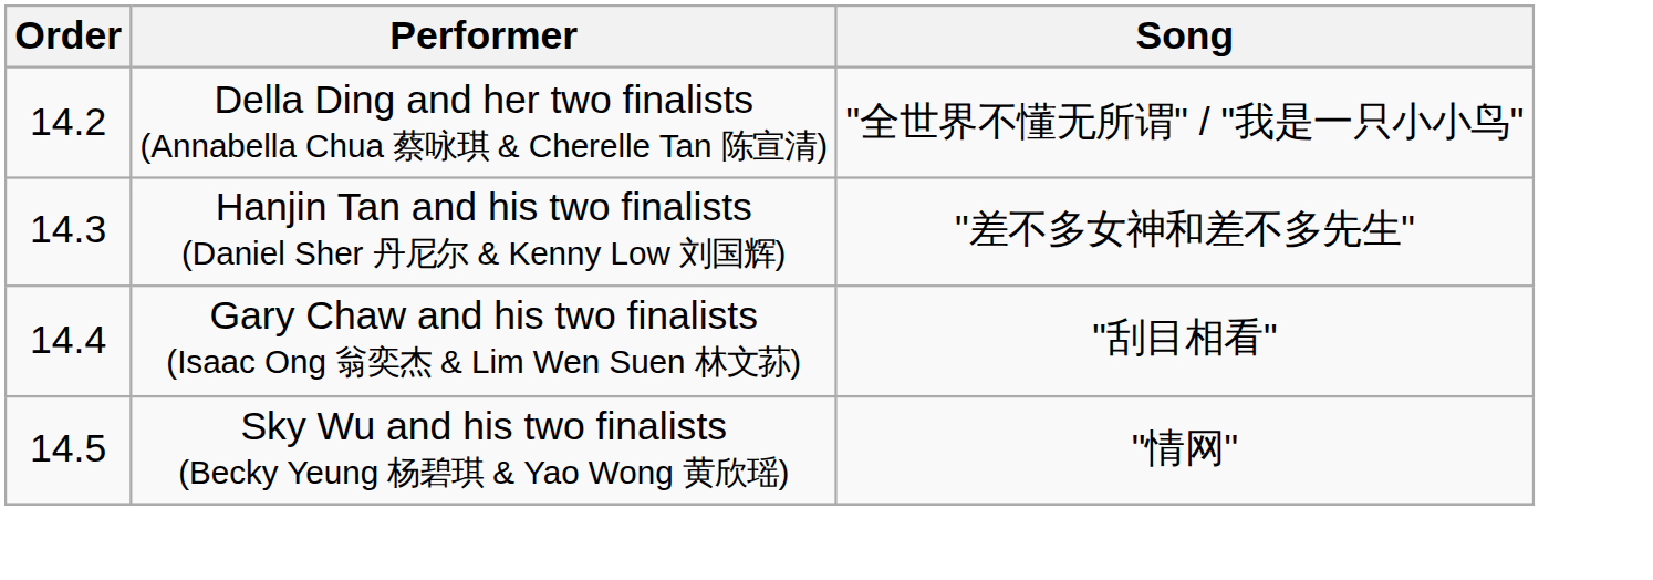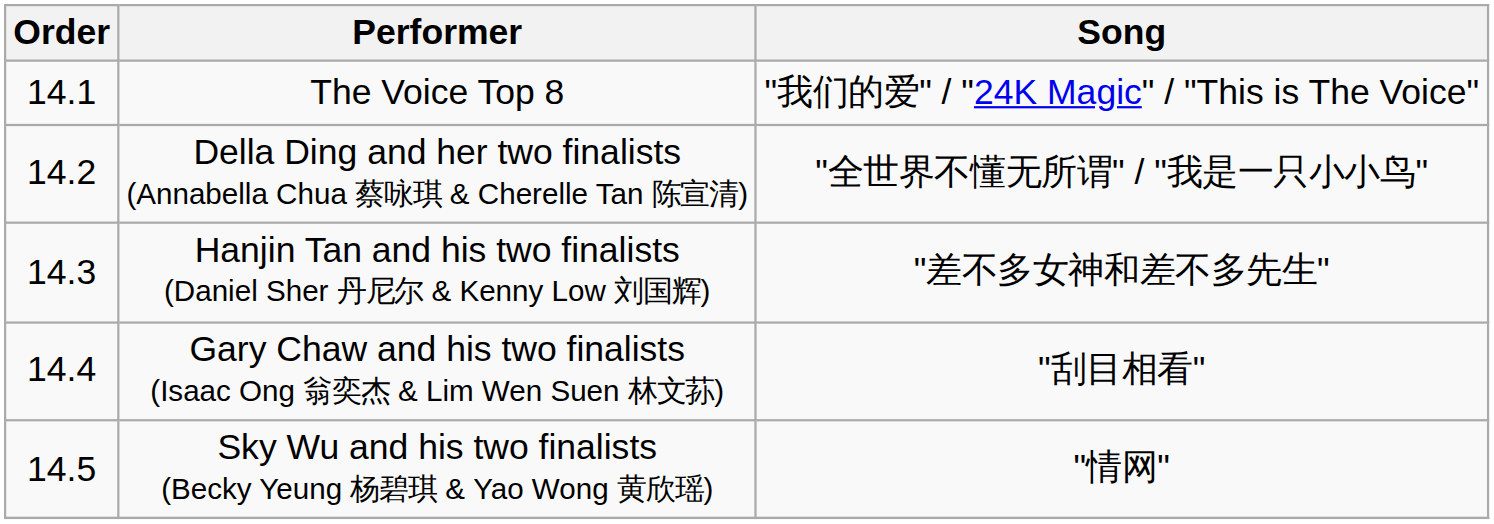+ row: 14.1 | The Voice Top 8 | "我们的爱" / "24K Magic" / "This is The Voice"
